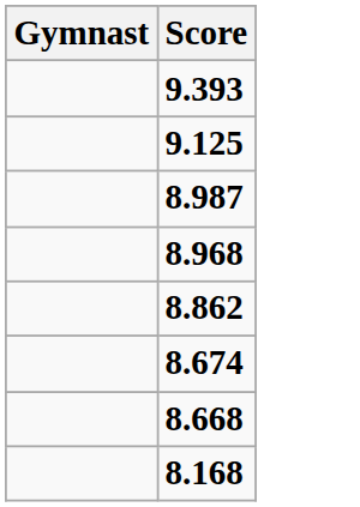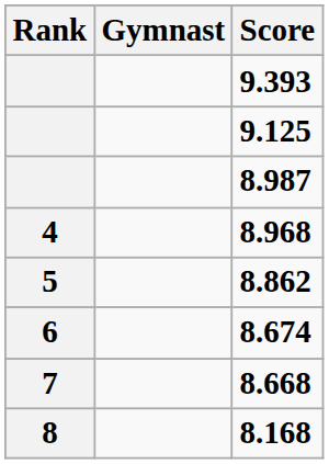+ column: Rank | 4 | 5 | 6 | 7 | 8
